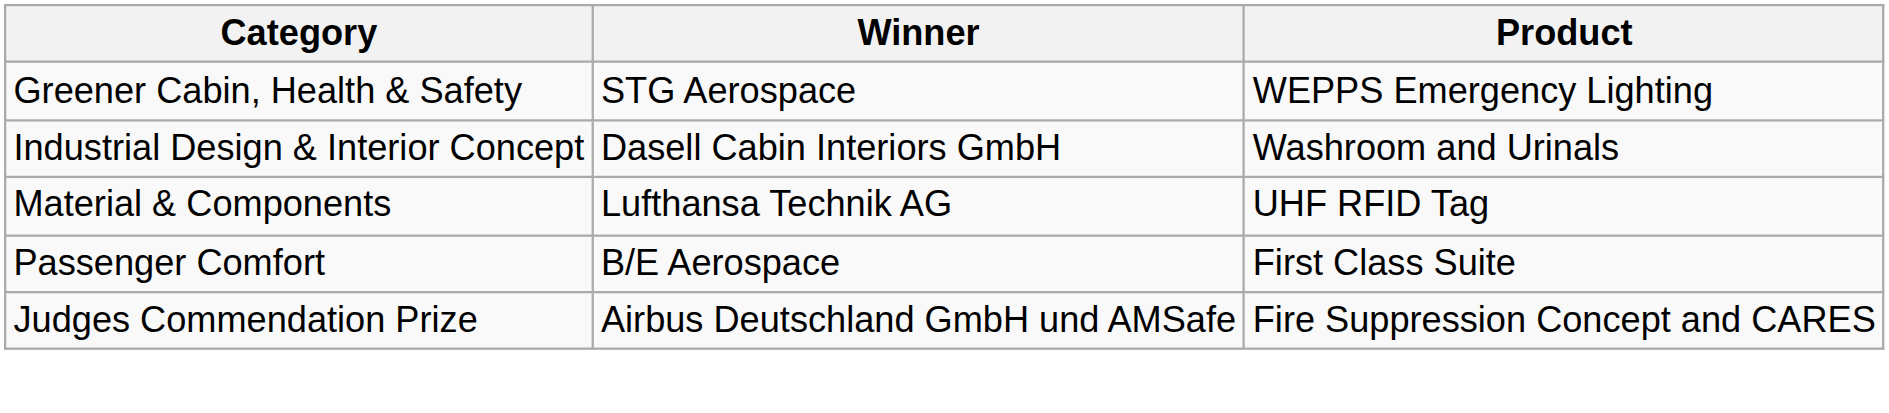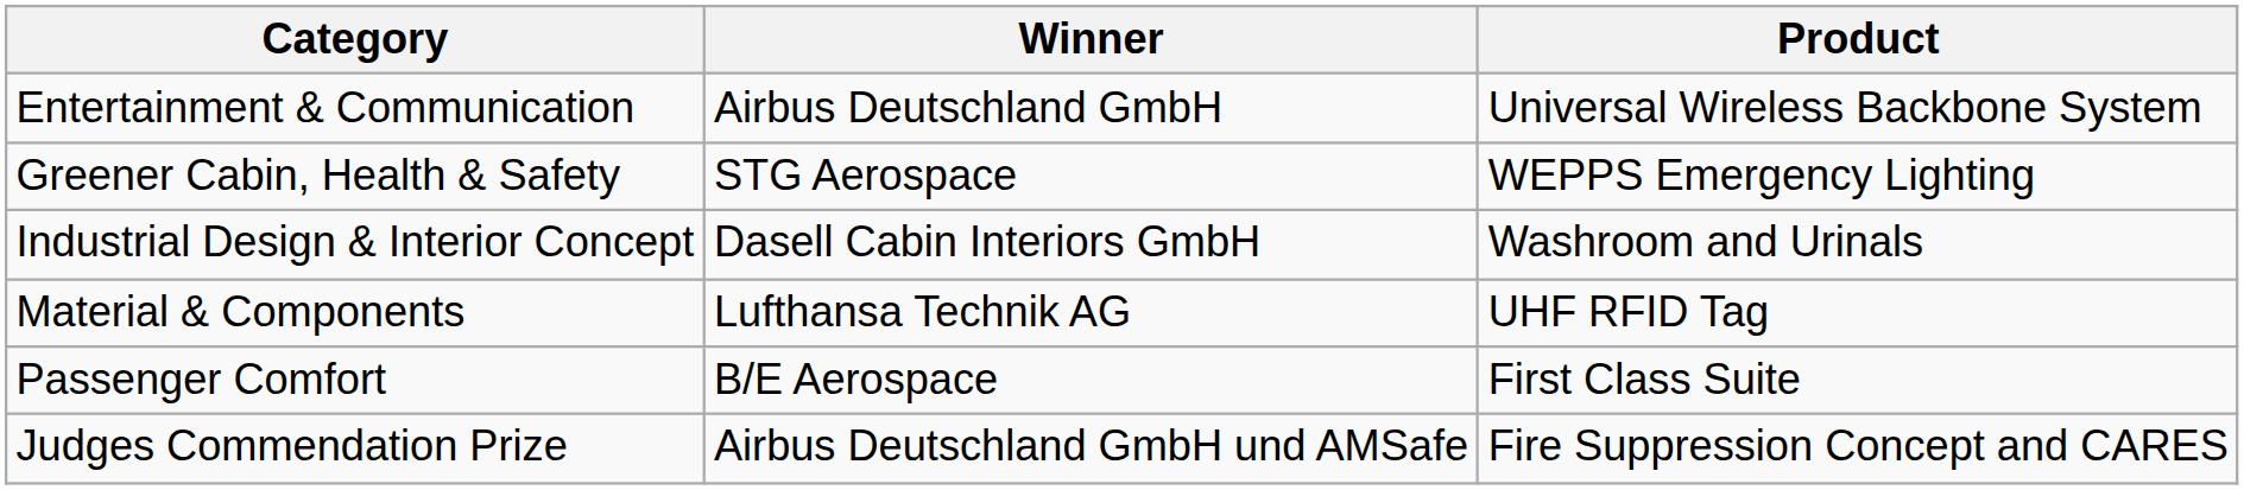+ row: Entertainment & Communication | Airbus Deutschland GmbH | Universal Wireless Backbone System
